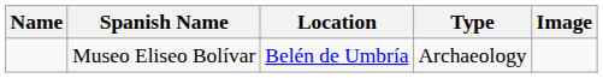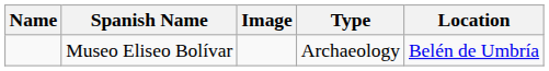columns swapped: Location <-> Image
